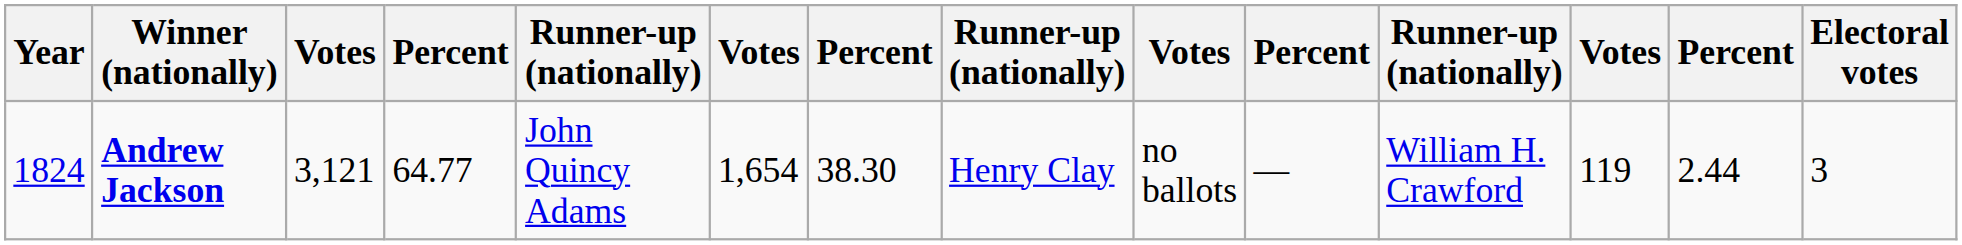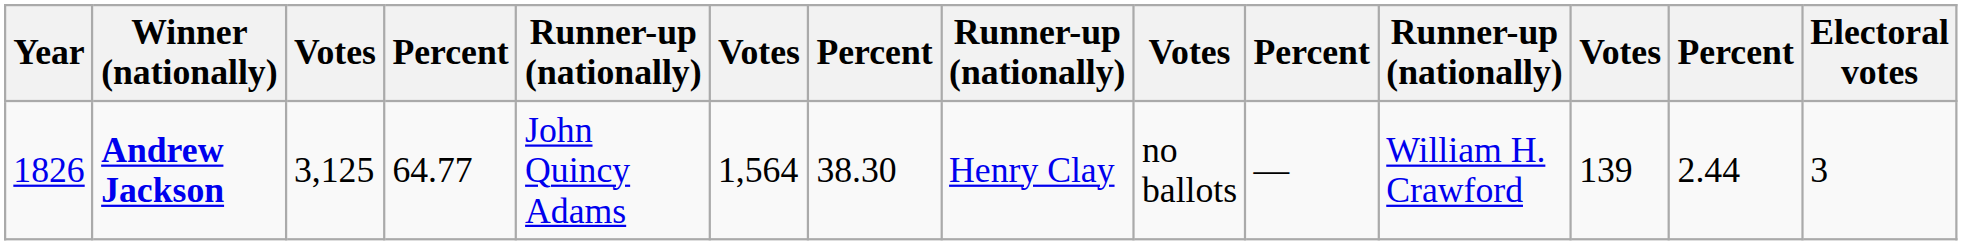Andrew Jackson | Year: 1824 -> 1826
Andrew Jackson | column 3: 3,121 -> 3,125
Andrew Jackson | column 6: 1,654 -> 1,564
Andrew Jackson | column 12: 119 -> 139
